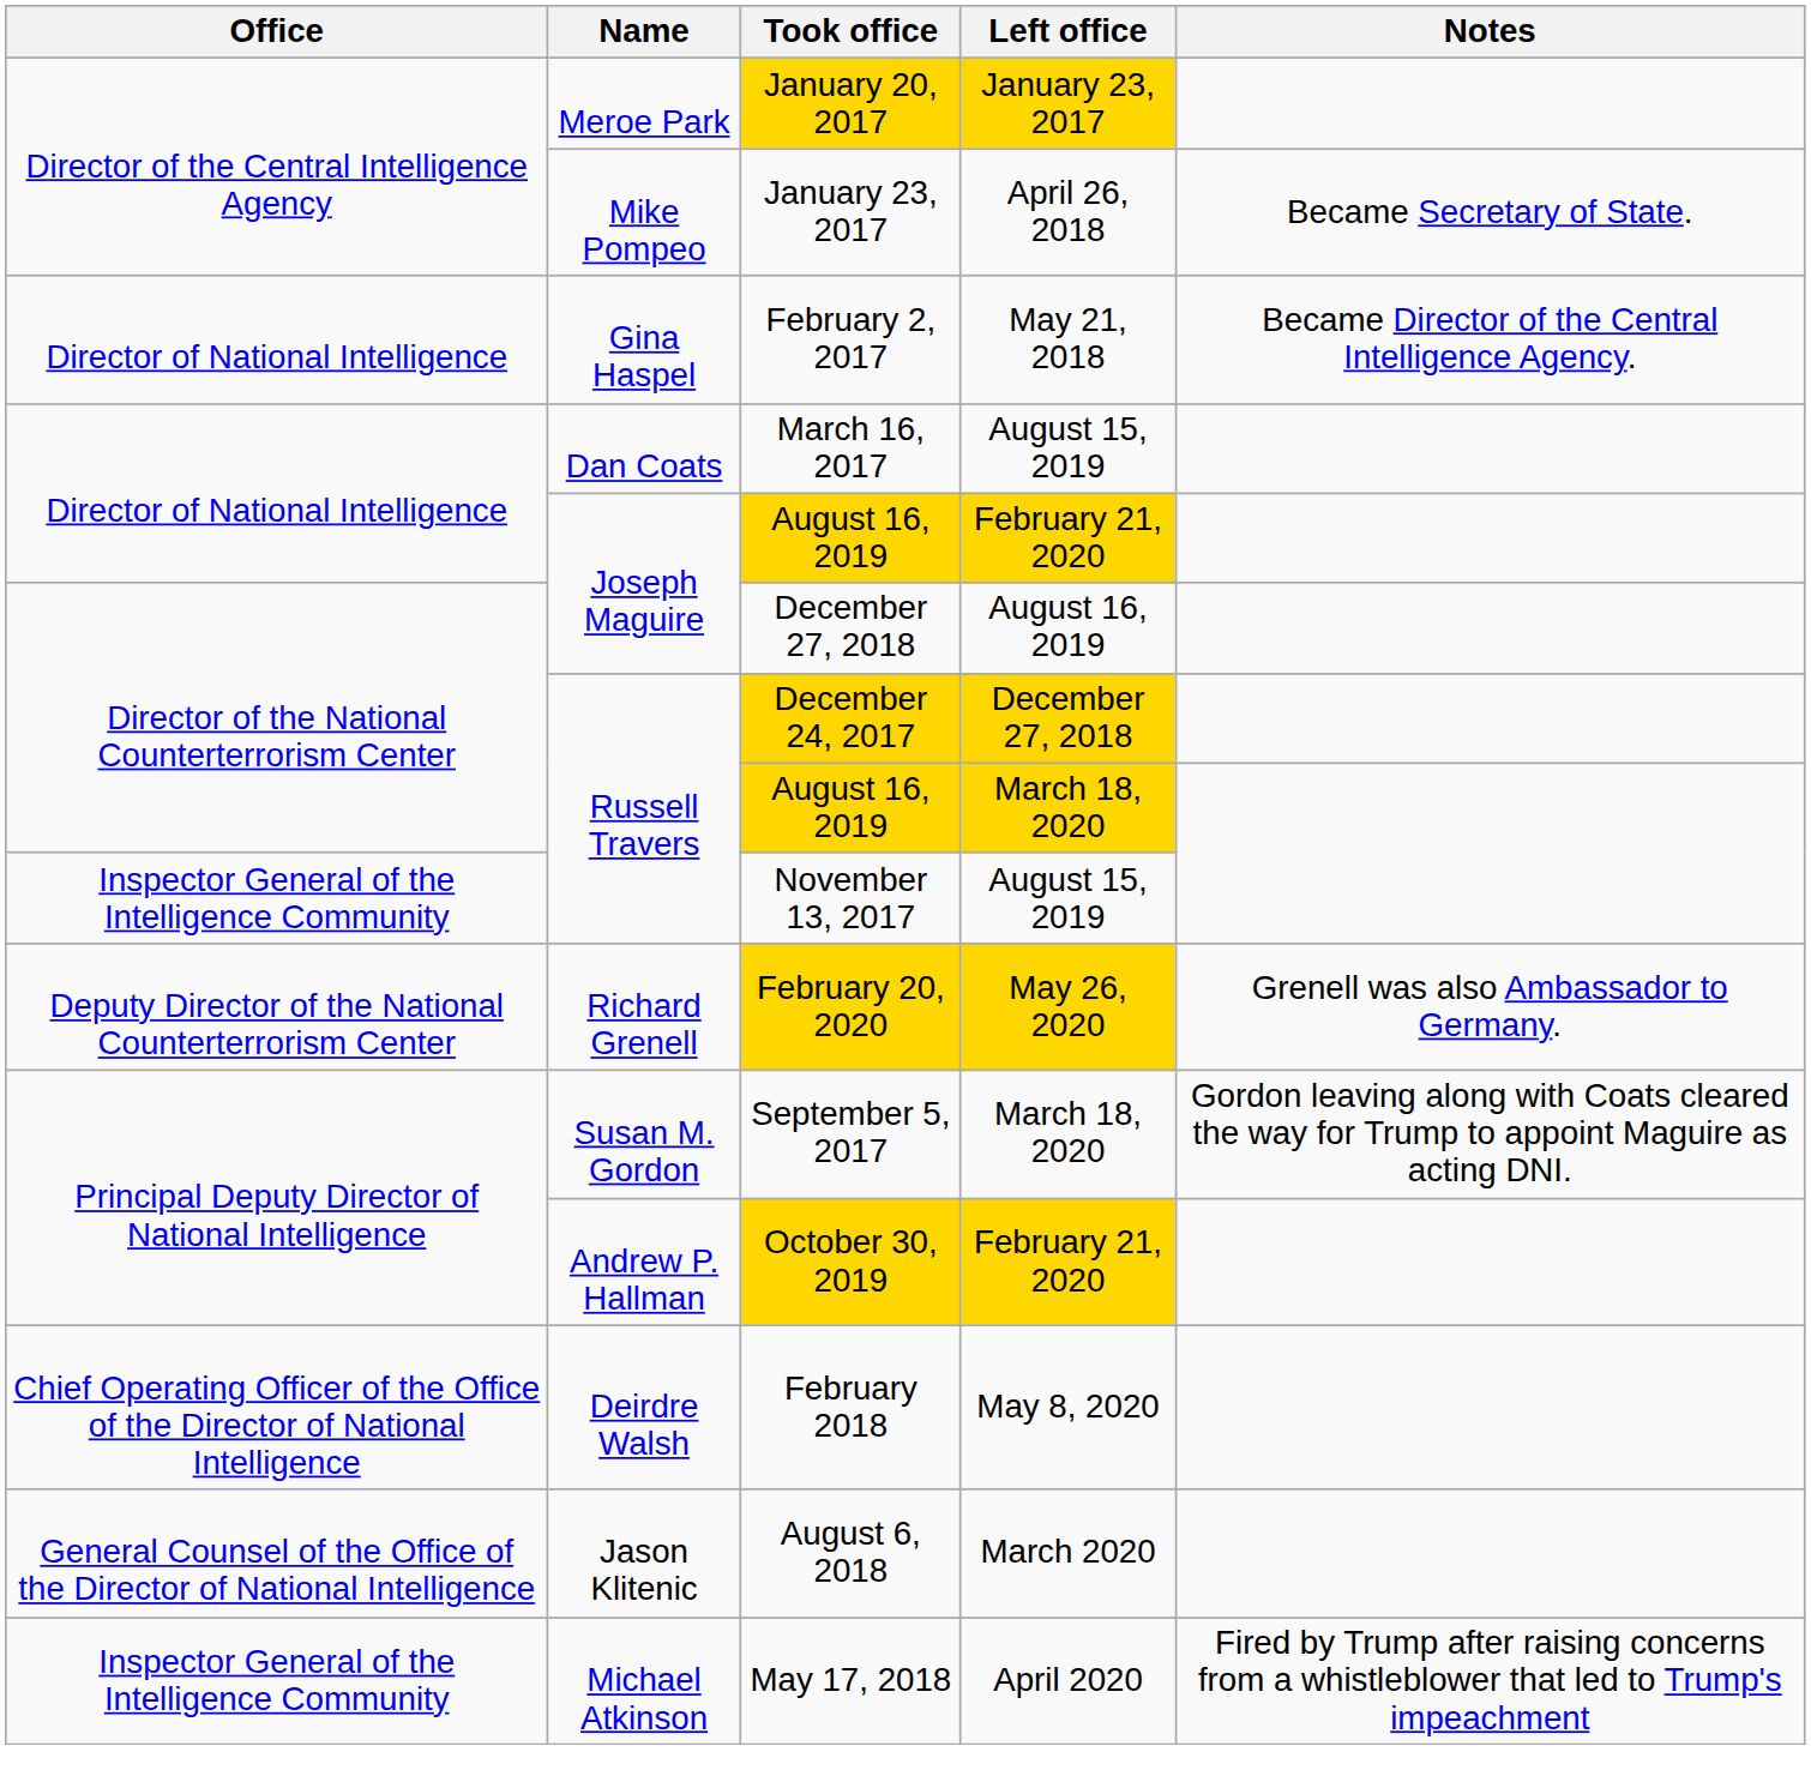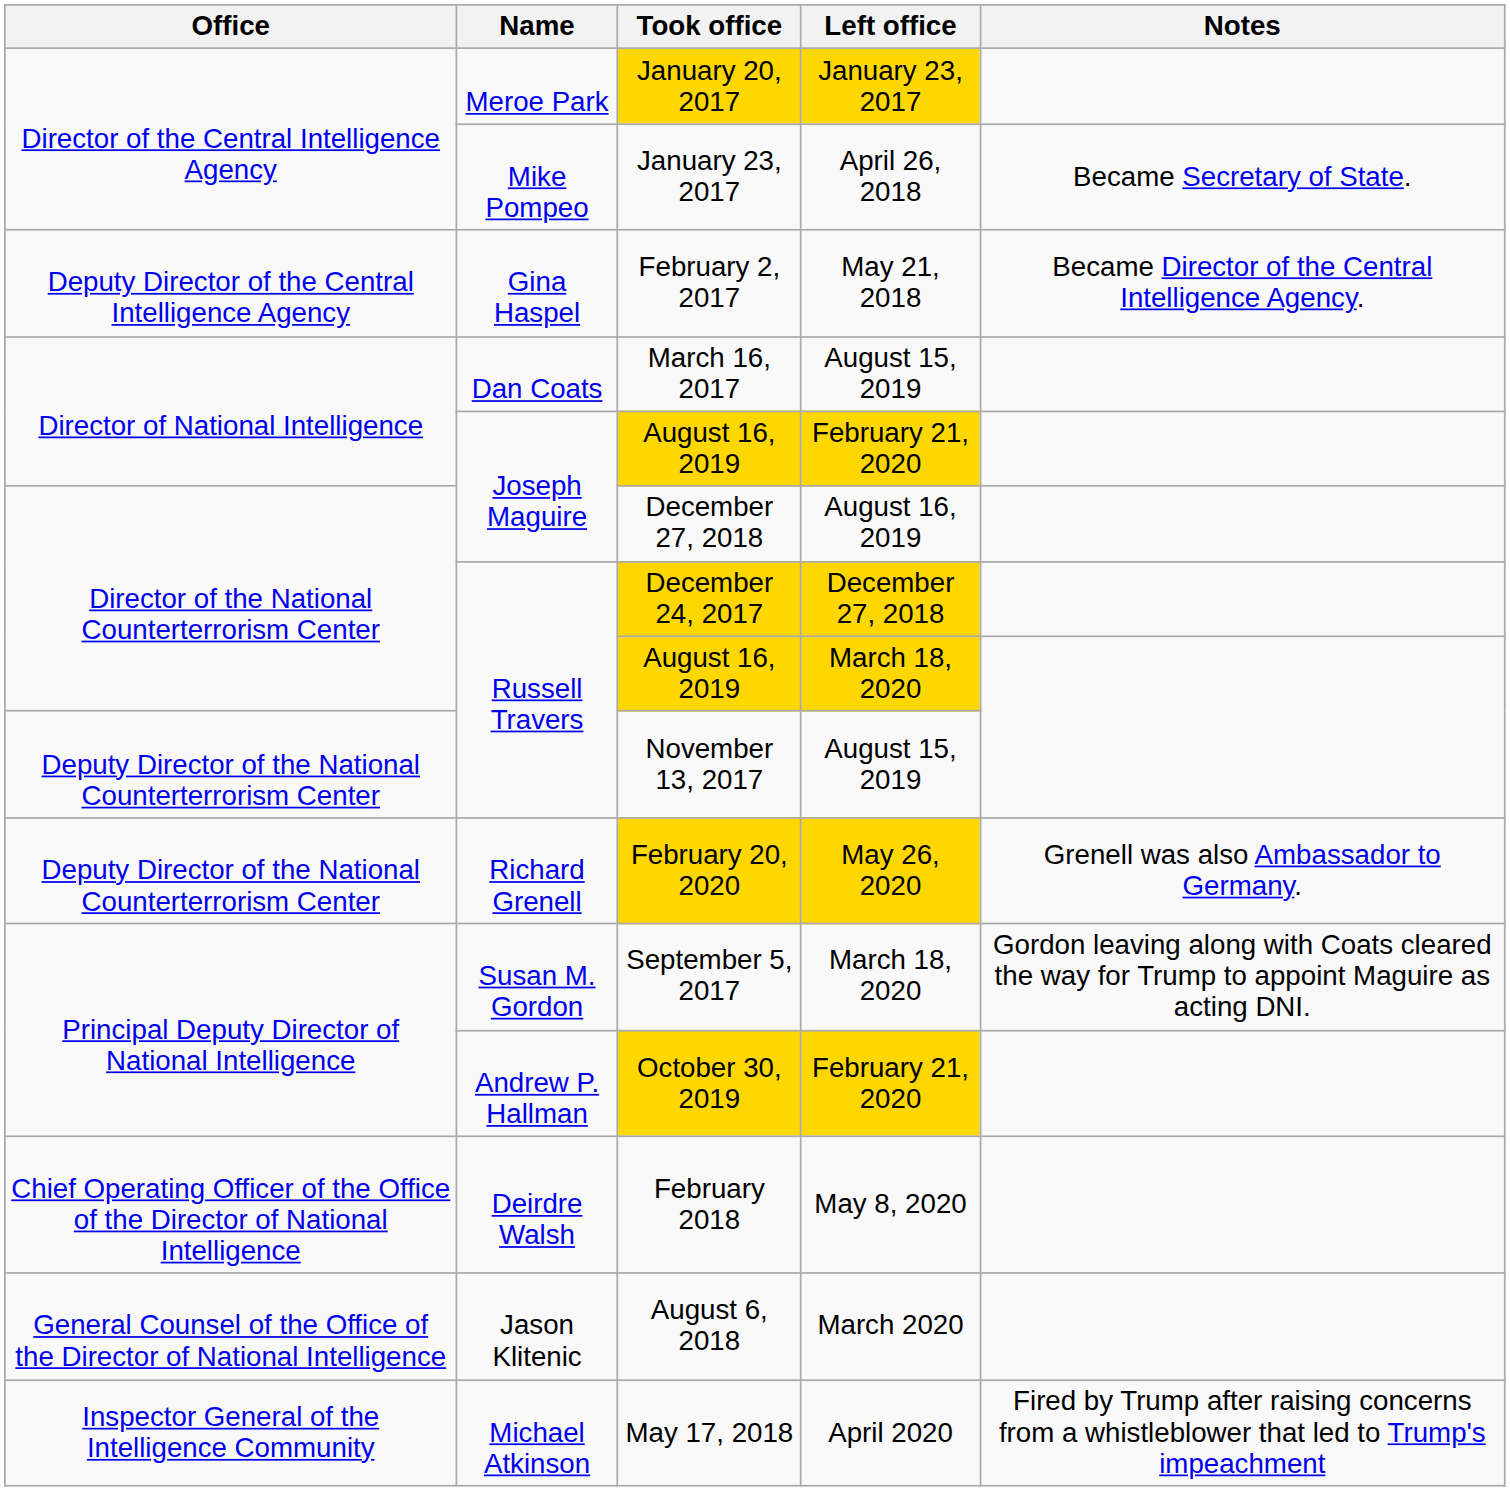February 2, 2017 | Office: Director of National Intelligence -> Deputy Director of the Central Intelligence Agency
November 13, 2017 | Office: Inspector General of the Intelligence Community -> Deputy Director of the National Counterterrorism Center
